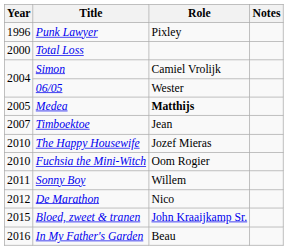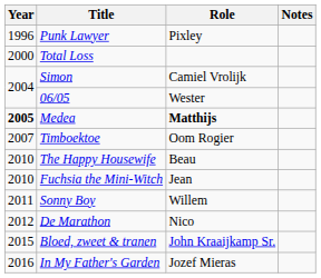Medea | Year: normal -> bold
Timboektoe | Role: Jean -> Oom Rogier
The Happy Housewife | Role: Jozef Mieras -> Beau
Fuchsia the Mini-Witch | Role: Oom Rogier -> Jean
In My Father's Garden | Role: Beau -> Jozef Mieras
